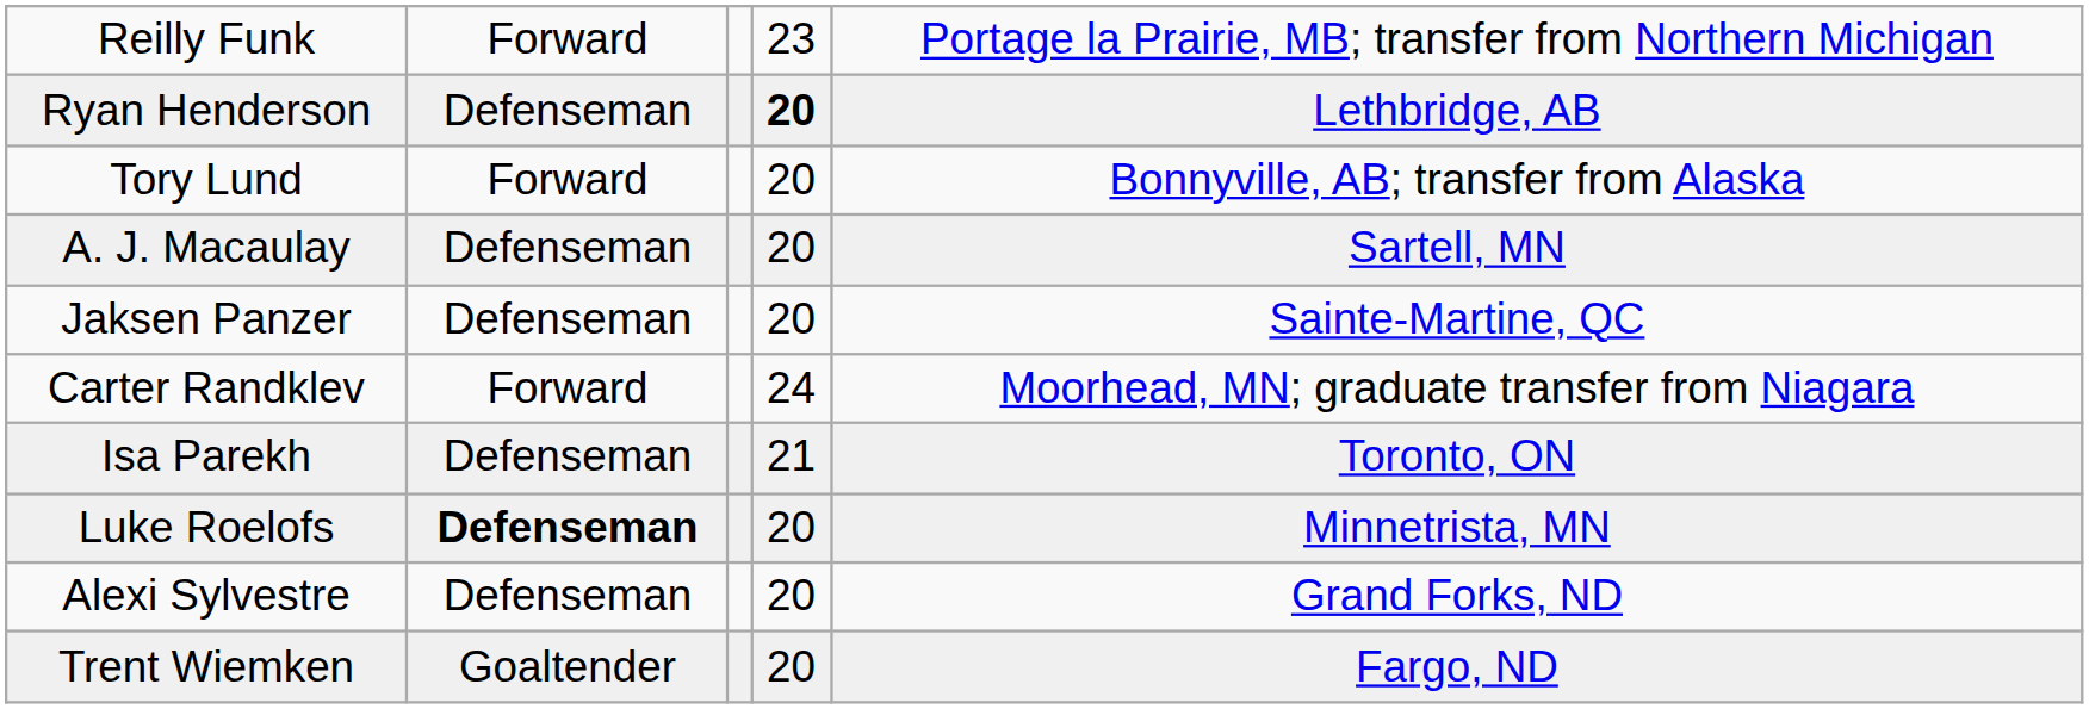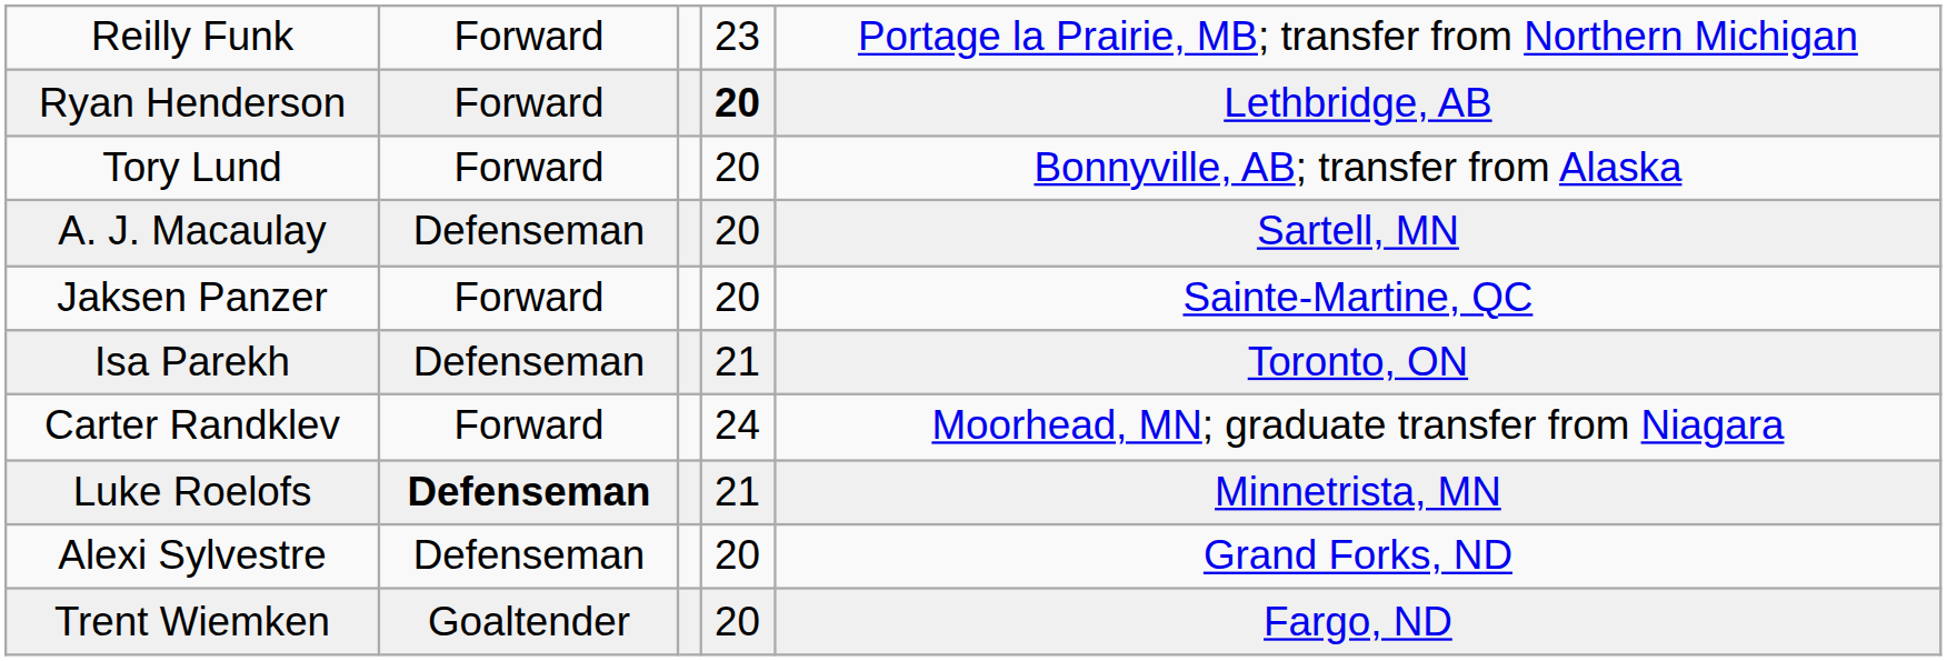Ryan Henderson | column 2: Defenseman -> Forward
Jaksen Panzer | column 2: Defenseman -> Forward
rows swapped: Isa Parekh <-> Carter Randklev
Luke Roelofs | column 4: 20 -> 21
